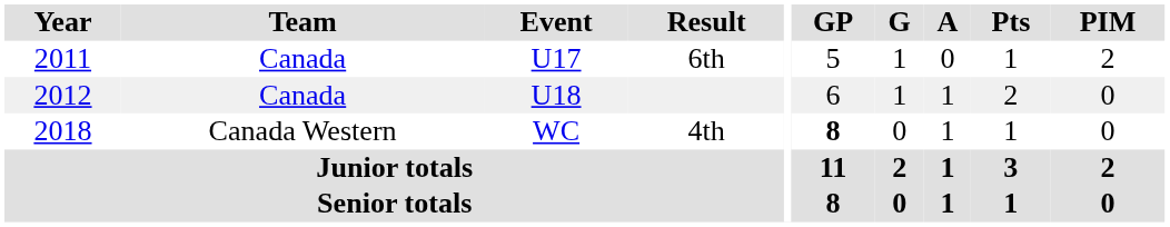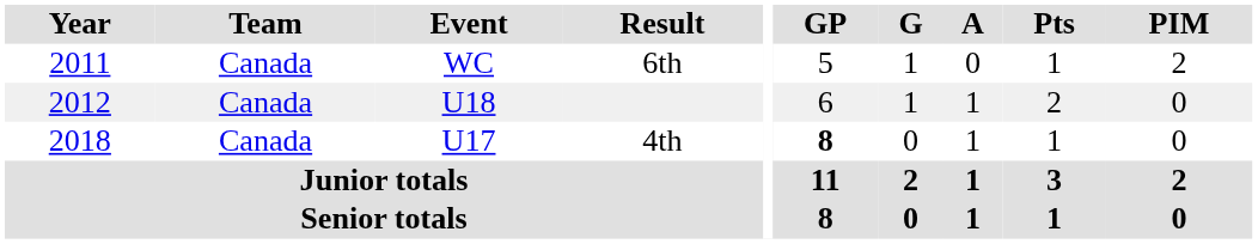6th | Event: U17 -> WC
4th | Team: Canada Western -> Canada
4th | Event: WC -> U17
